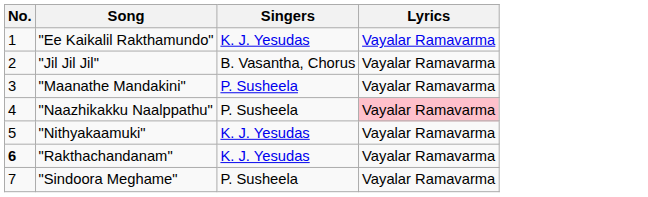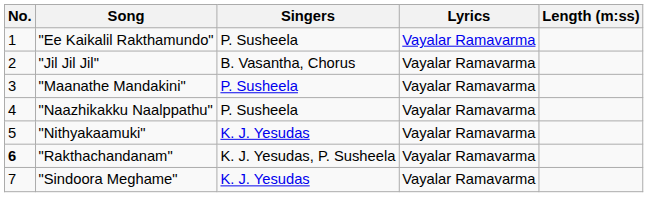+ column: Length (m:ss)
"Ee Kaikalil Rakthamundo" | Singers: K. J. Yesudas -> P. Susheela
"Naazhikakku Naalppathu" | Lyrics: pink background -> no background
"Rakthachandanam" | Singers: K. J. Yesudas -> K. J. Yesudas, P. Susheela
"Sindoora Meghame" | Singers: P. Susheela -> K. J. Yesudas
